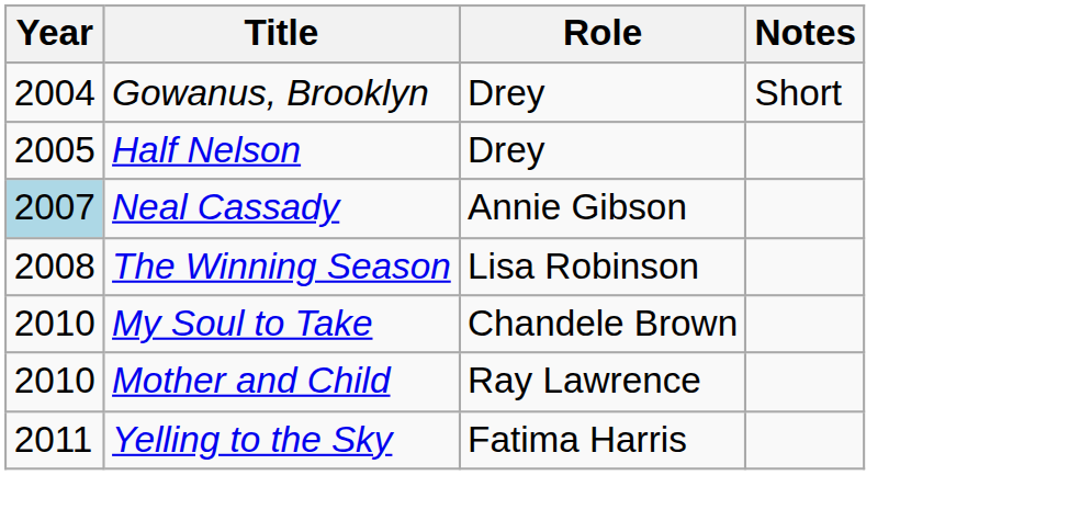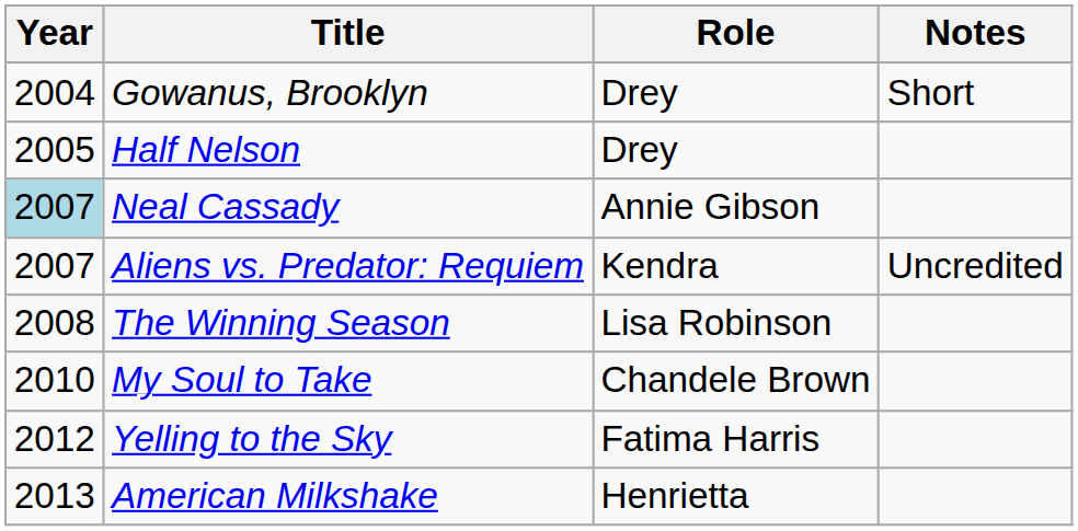+ row: 2007 | Aliens vs. Predator: Requiem | Kendra | Uncredited
- row: 2010 | Mother and Child | Ray Lawrence
Yelling to the Sky | Year: 2011 -> 2012
+ row: 2013 | American Milkshake | Henrietta
